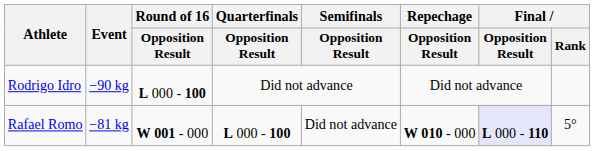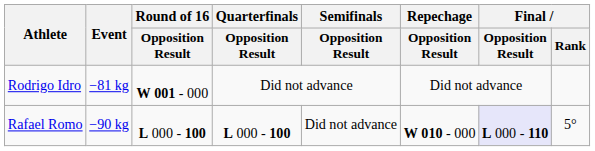Rodrigo Idro | Event: −90 kg -> −81 kg
Rodrigo Idro | Round of 16 / Opposition Result: L 000 - 100 -> W 001 - 000
Rafael Romo | Event: −81 kg -> −90 kg
Rafael Romo | Round of 16 / Opposition Result: W 001 - 000 -> L 000 - 100
